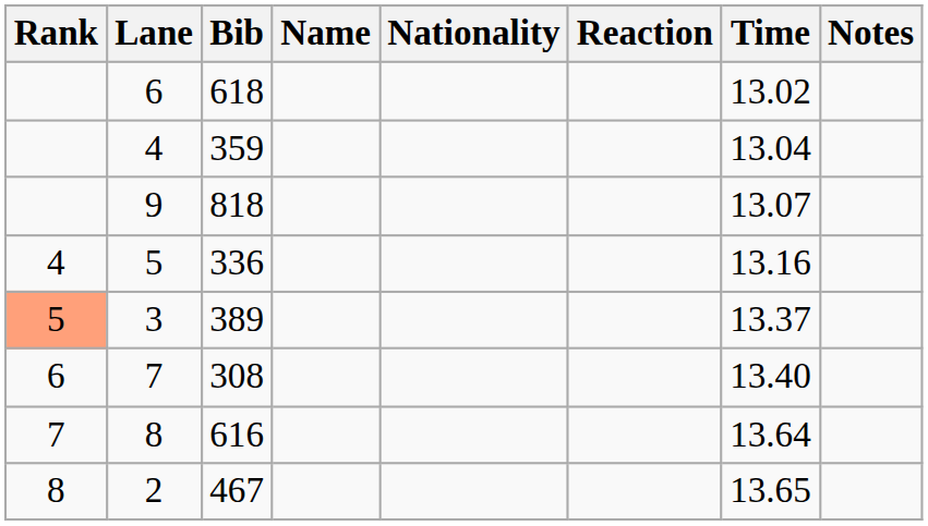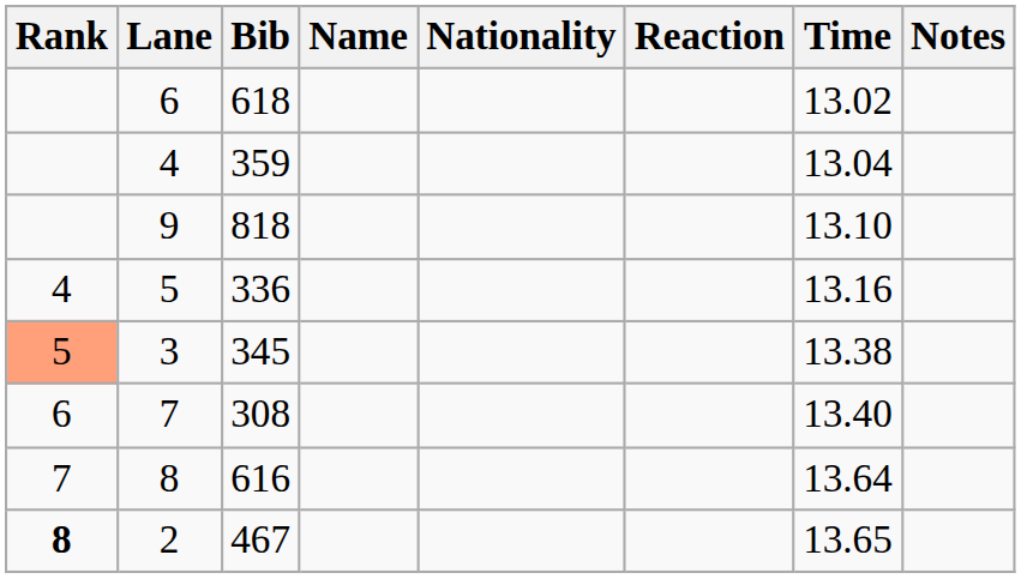9 | Time: 13.07 -> 13.10
3 | Bib: 389 -> 345
3 | Time: 13.37 -> 13.38
2 | Rank: normal -> bold
